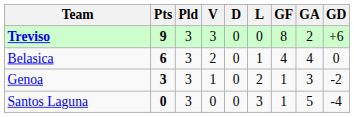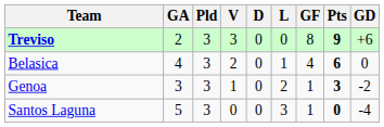columns swapped: Pts <-> GA
